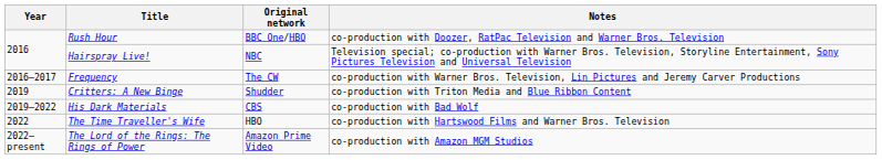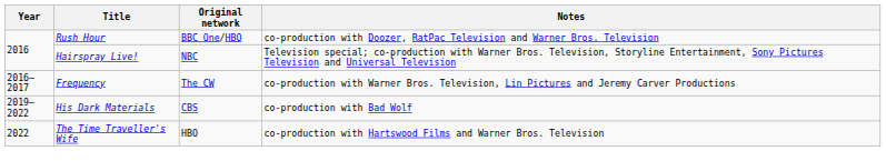- row: 2019 | Critters: A New Binge | Shudder | co-production with Triton Media and Blue Ribbon Content
- row: 2022–present | The Lord of the Rings: The Rings of Power | Amazon Prime Video | co-production with Amazon MGM Studios
